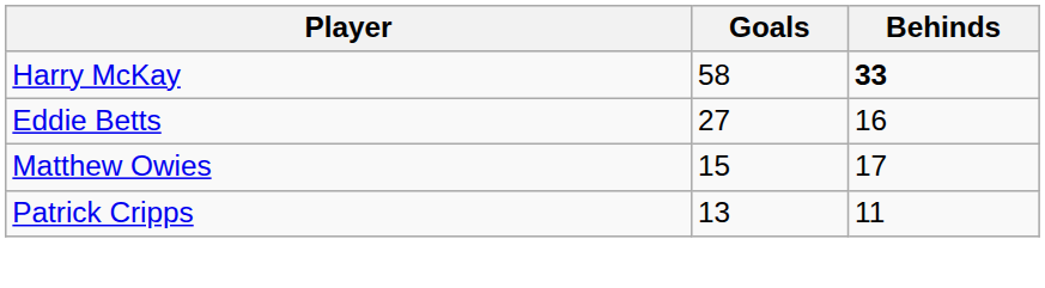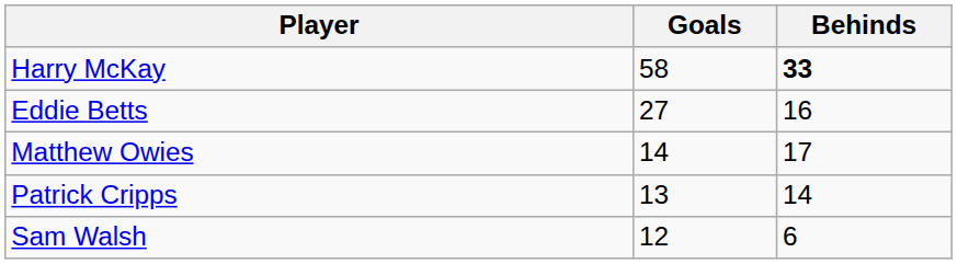Matthew Owies | Goals: 15 -> 14
Patrick Cripps | Behinds: 11 -> 14
+ row: Sam Walsh | 12 | 6
